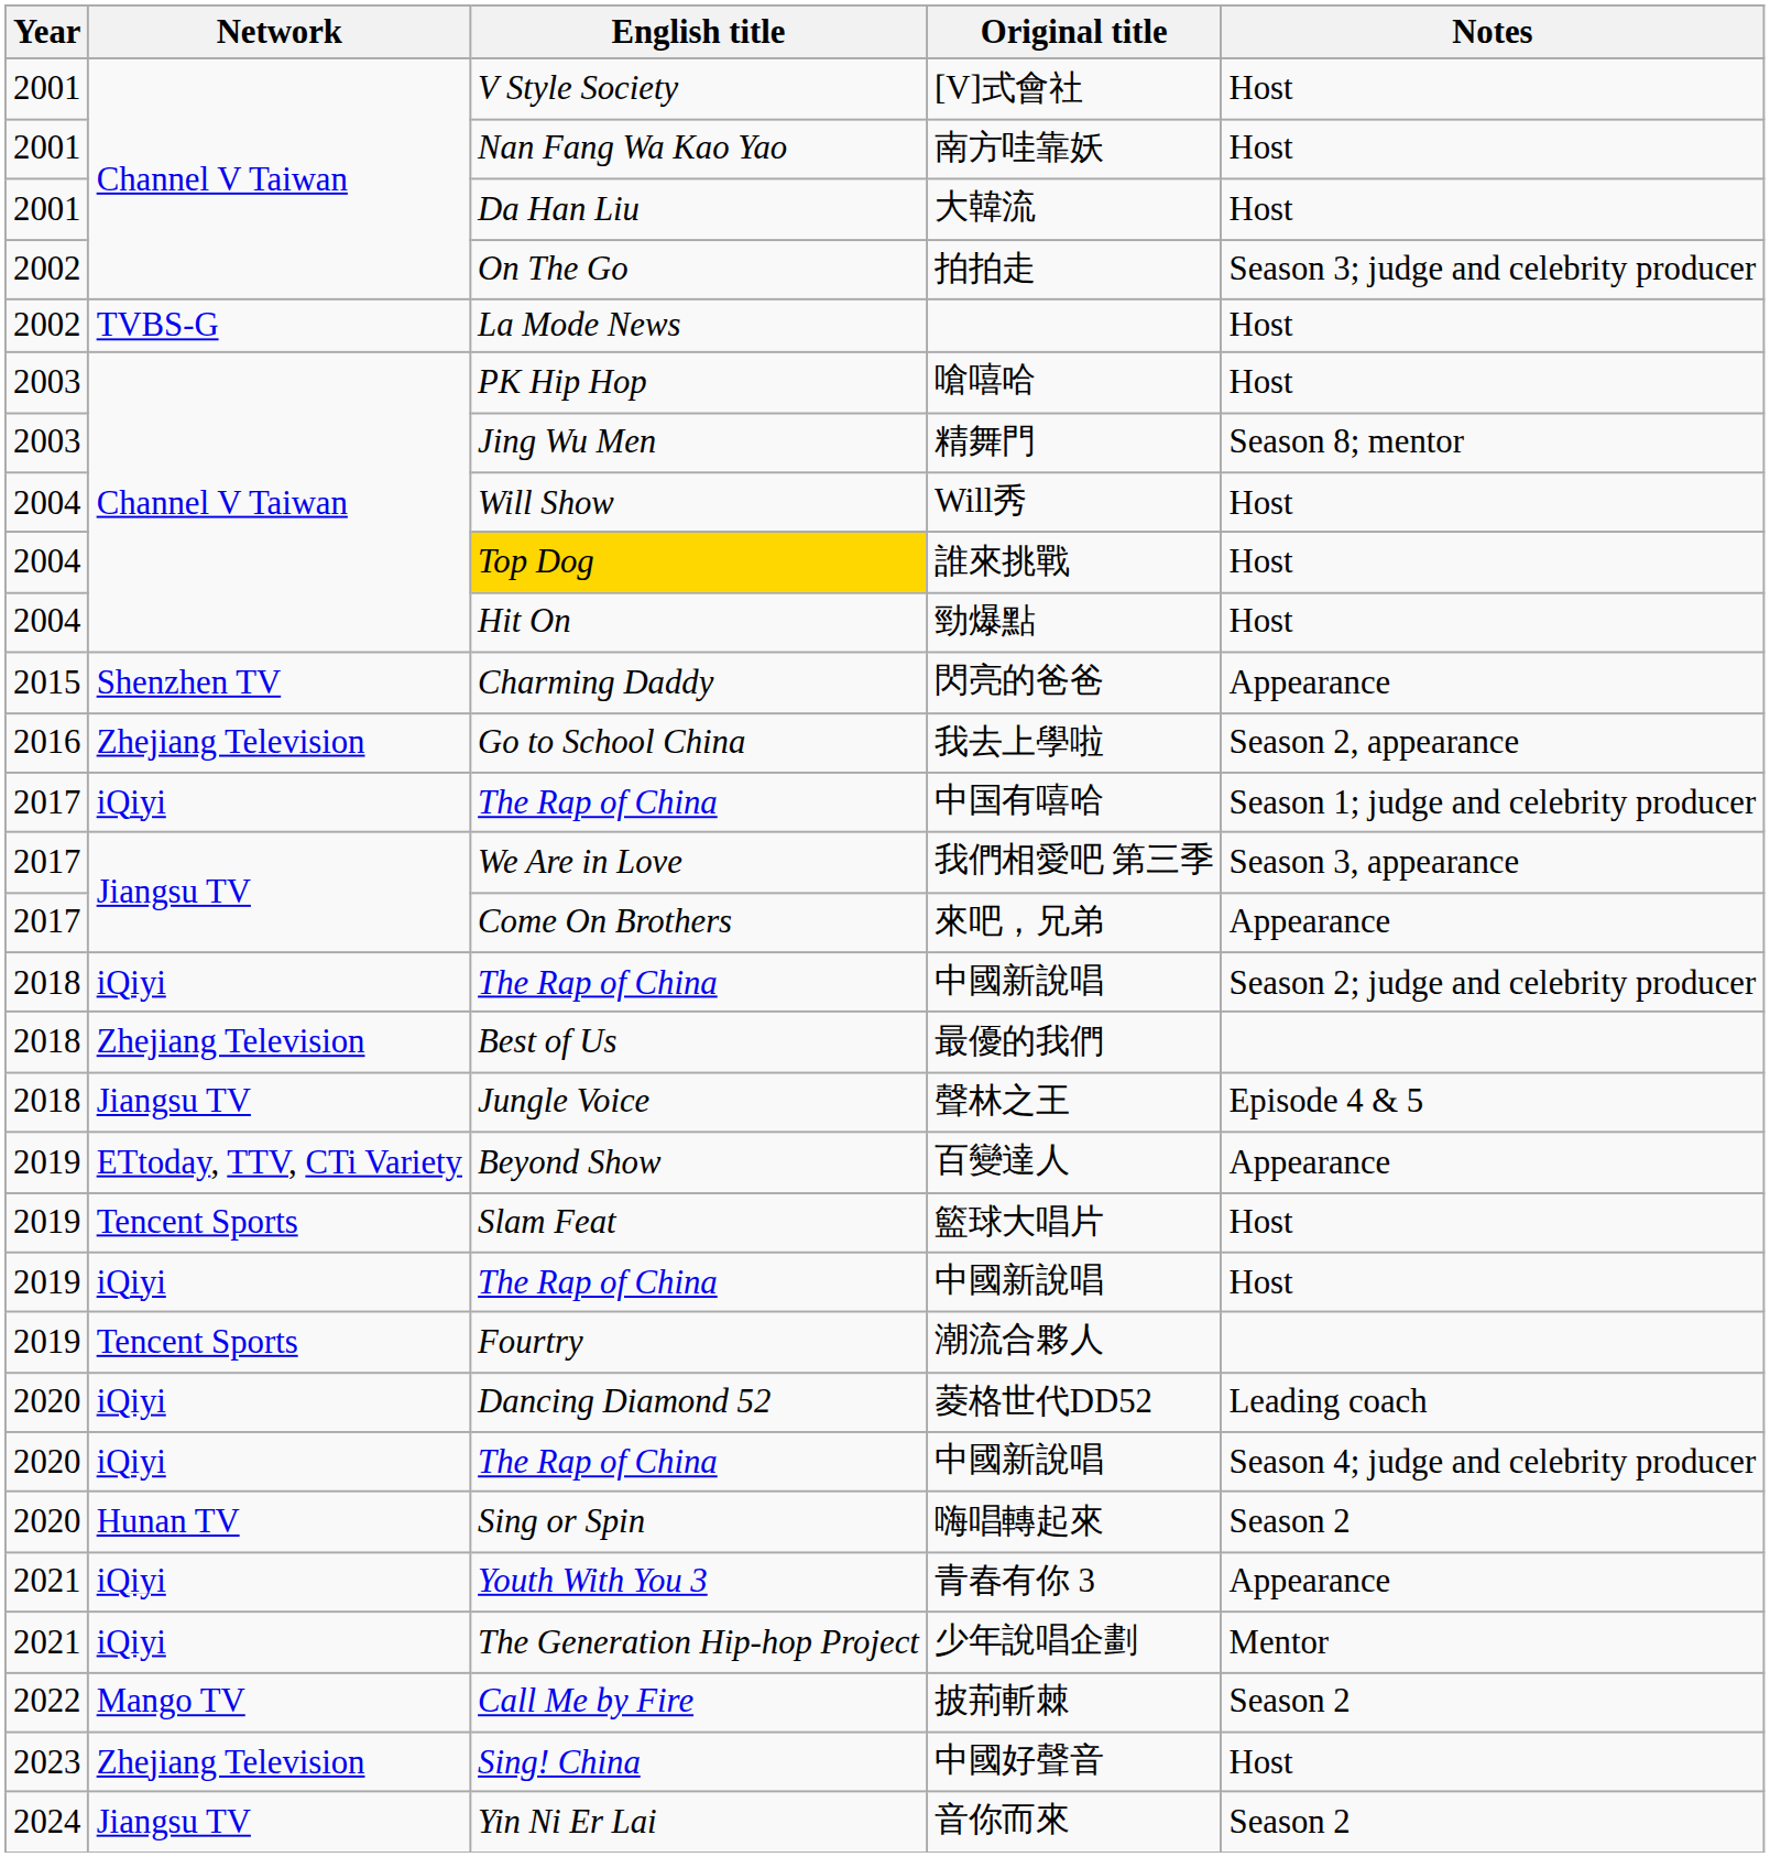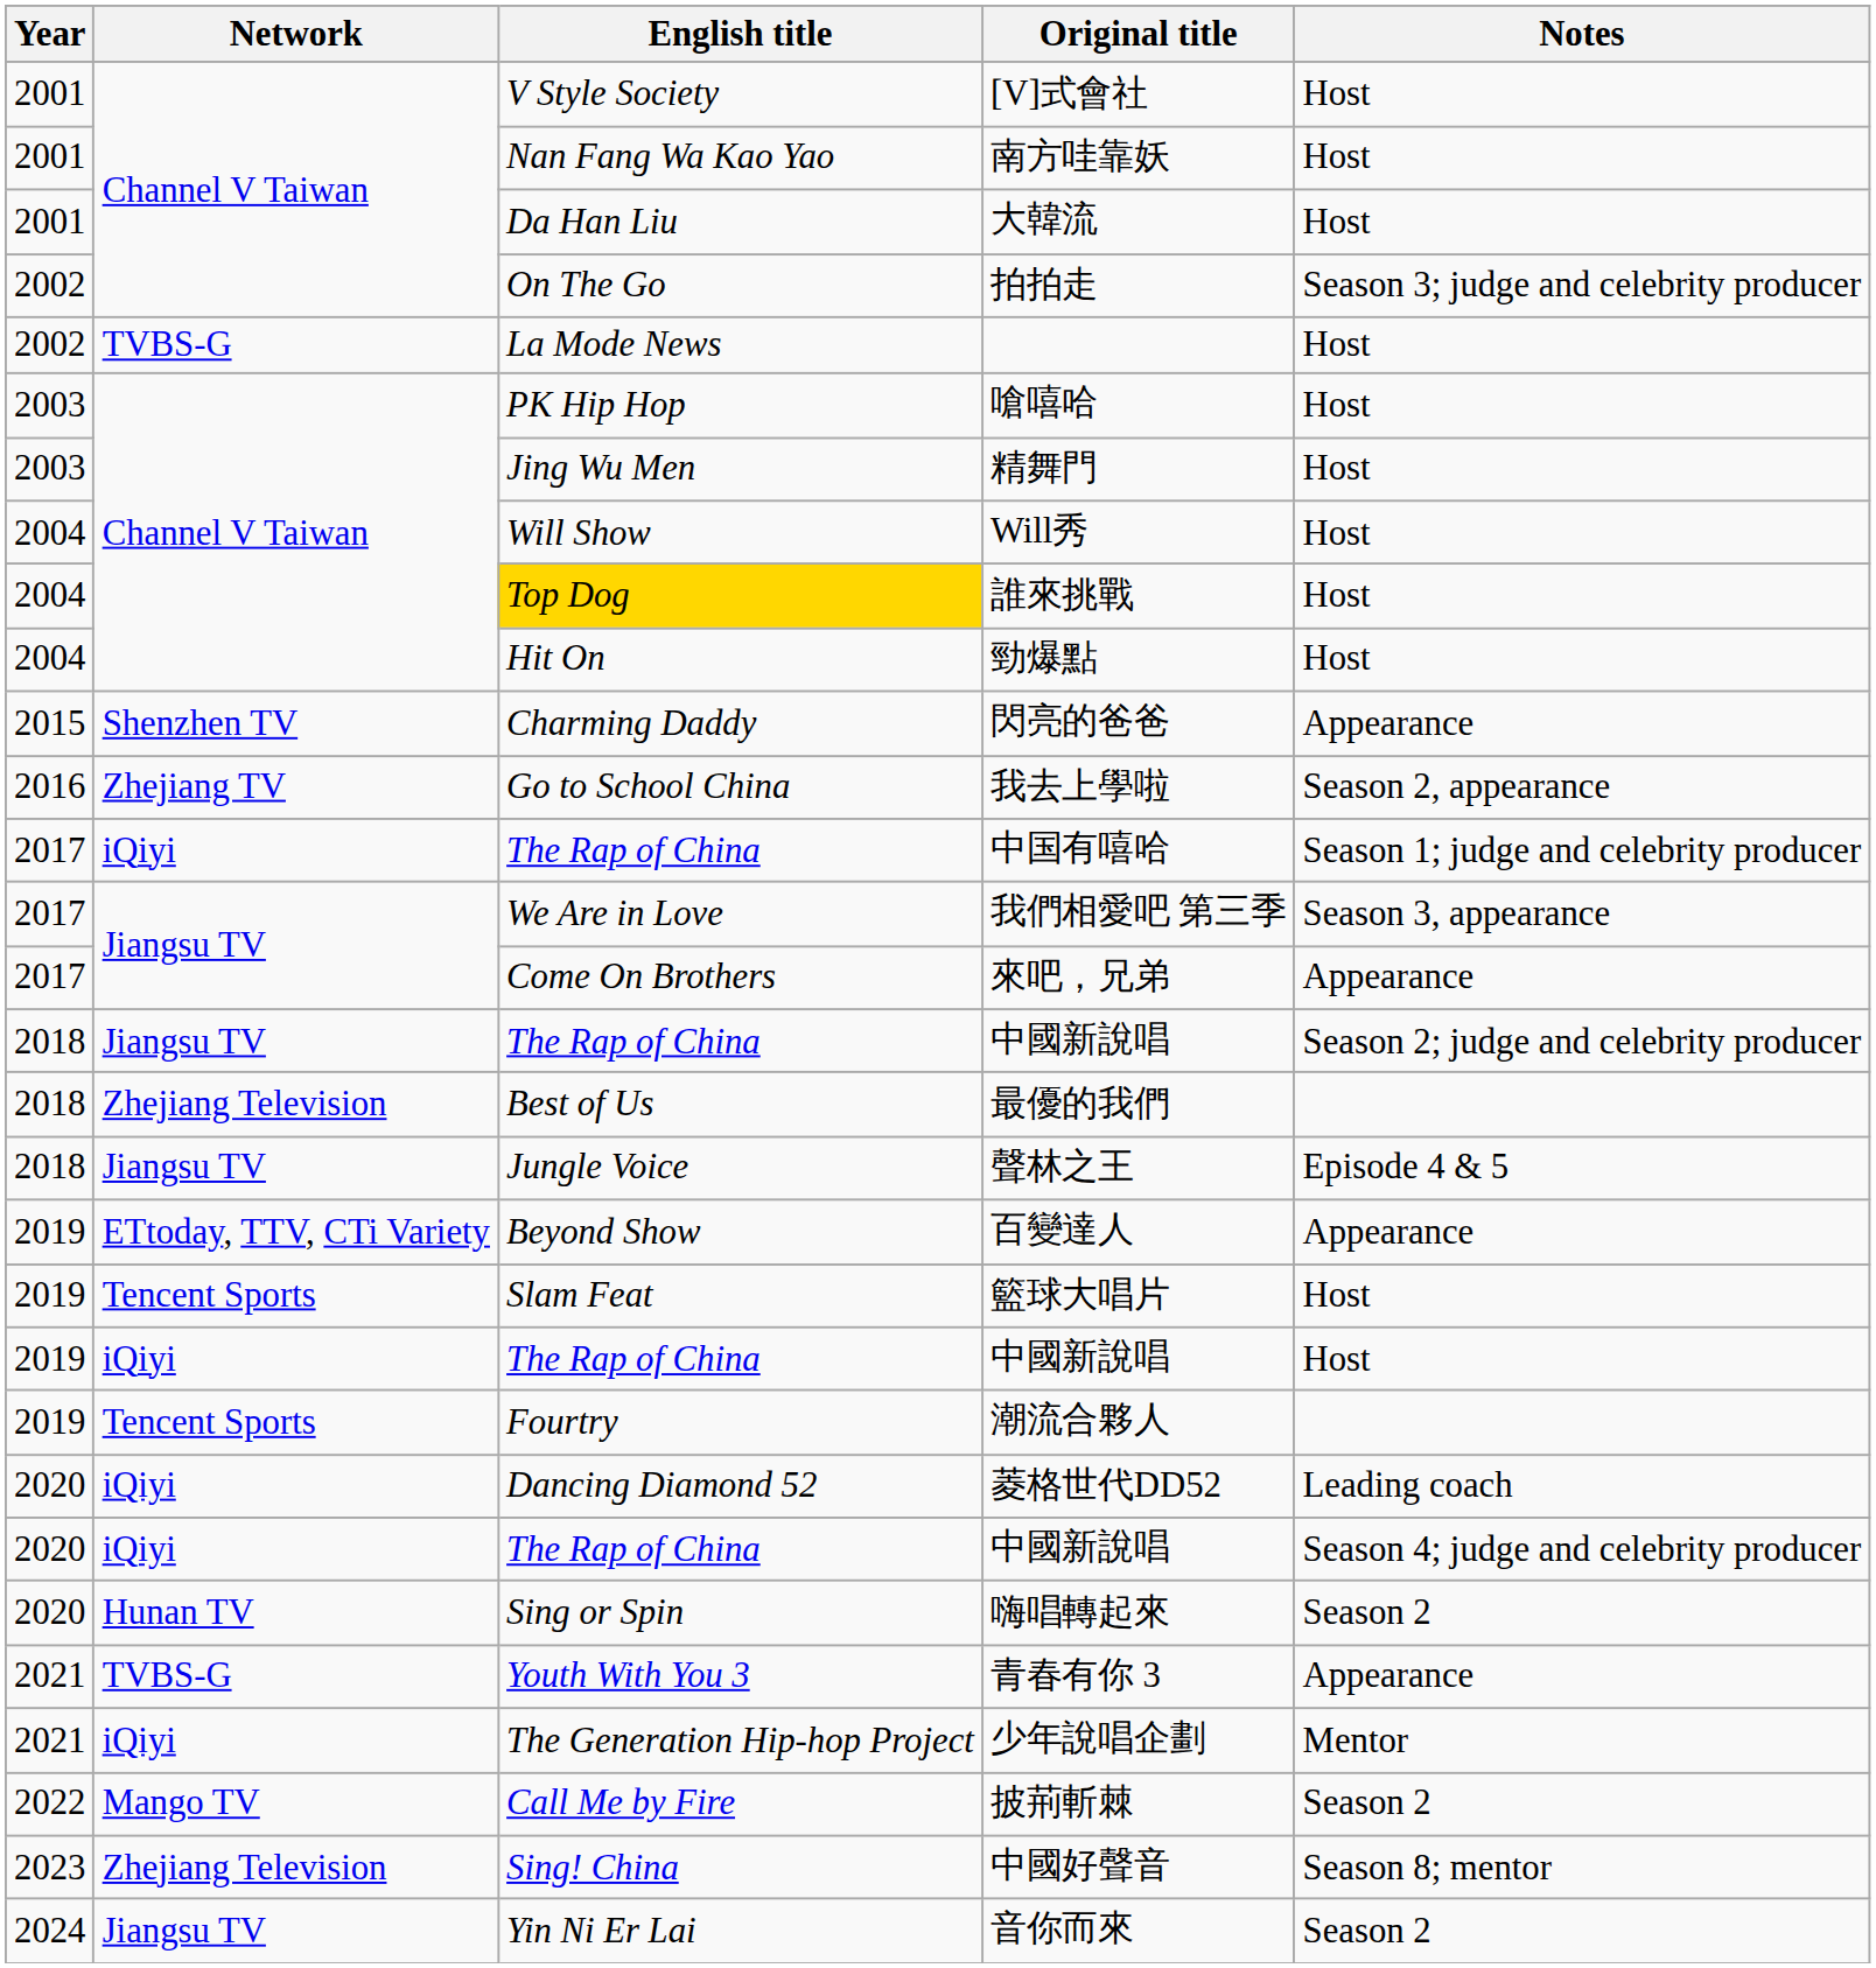精舞門 | Notes: Season 8; mentor -> Host
我去上學啦 | Network: Zhejiang Television -> Zhejiang TV
2018 / 中國新說唱 | Network: iQiyi -> Jiangsu TV
青春有你 3 | Network: iQiyi -> TVBS-G
中國好聲音 | Notes: Host -> Season 8; mentor
